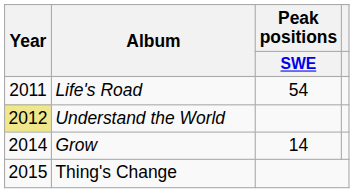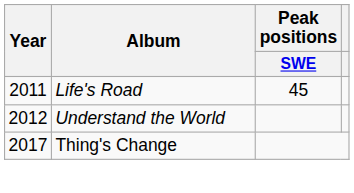Life's Road | Peak positions / SWE: 54 -> 45
Understand the World | Year: khaki background -> no background
- row: 2014 | Grow | 14
Thing's Change | Year: 2015 -> 2017
